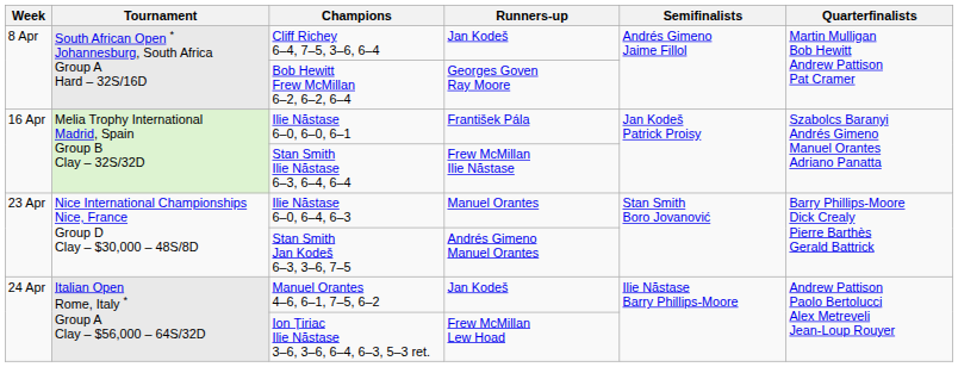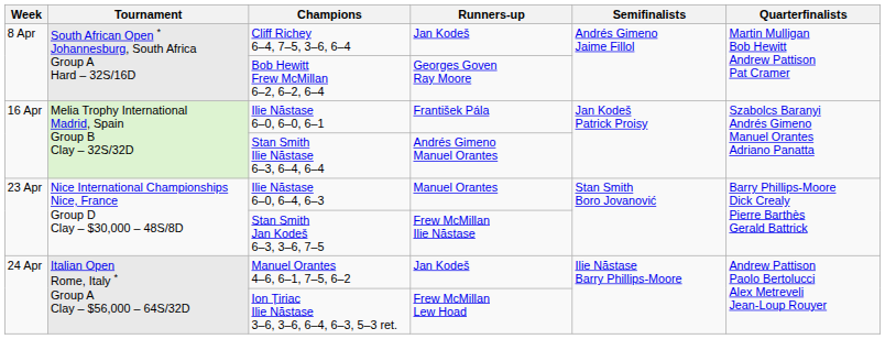Stan Smith Ilie Năstase 6–3, 6–4, 6–4 | Runners-up: Frew McMillan Ilie Năstase -> Andrés Gimeno Manuel Orantes
Stan Smith Jan Kodeš 6–3, 3–6, 7–5 | Runners-up: Andrés Gimeno Manuel Orantes -> Frew McMillan Ilie Năstase
